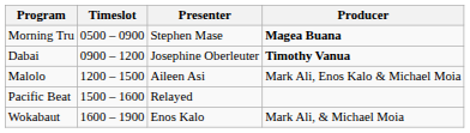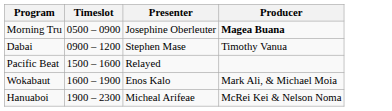Morning Tru | Presenter: Stephen Mase -> Josephine Oberleuter
Dabai | Presenter: Josephine Oberleuter -> Stephen Mase
Dabai | Producer: bold -> normal
- row: Malolo | 1200 – 1500 | Aileen Asi | Mark Ali, Enos Kalo & Michael Moia
+ row: Hanuaboi | 1900 – 2300 | Micheal Arifeae | McRei Kei & Nelson Noma
